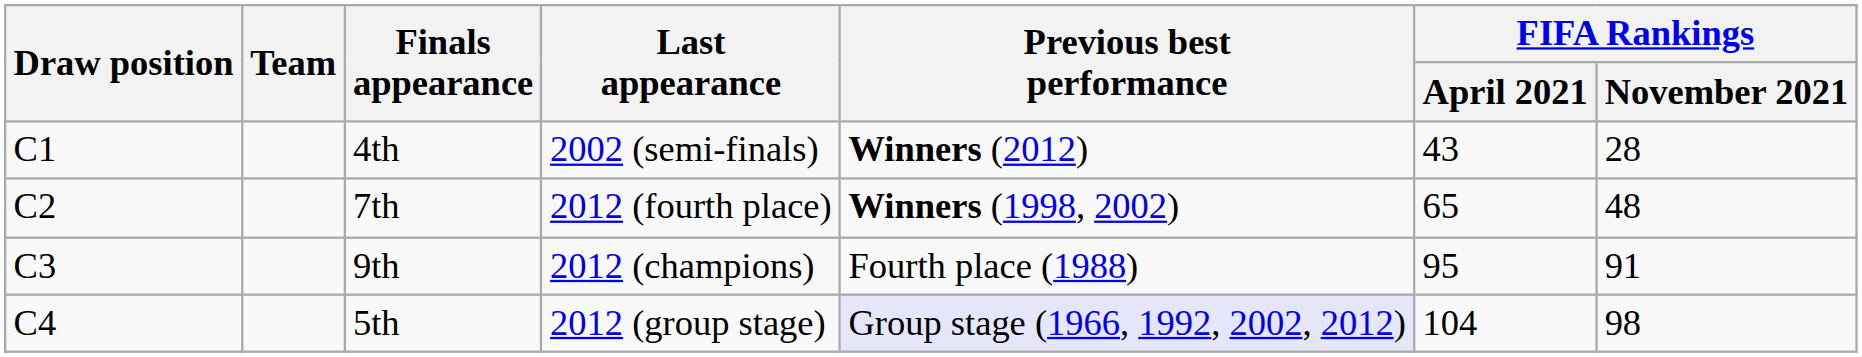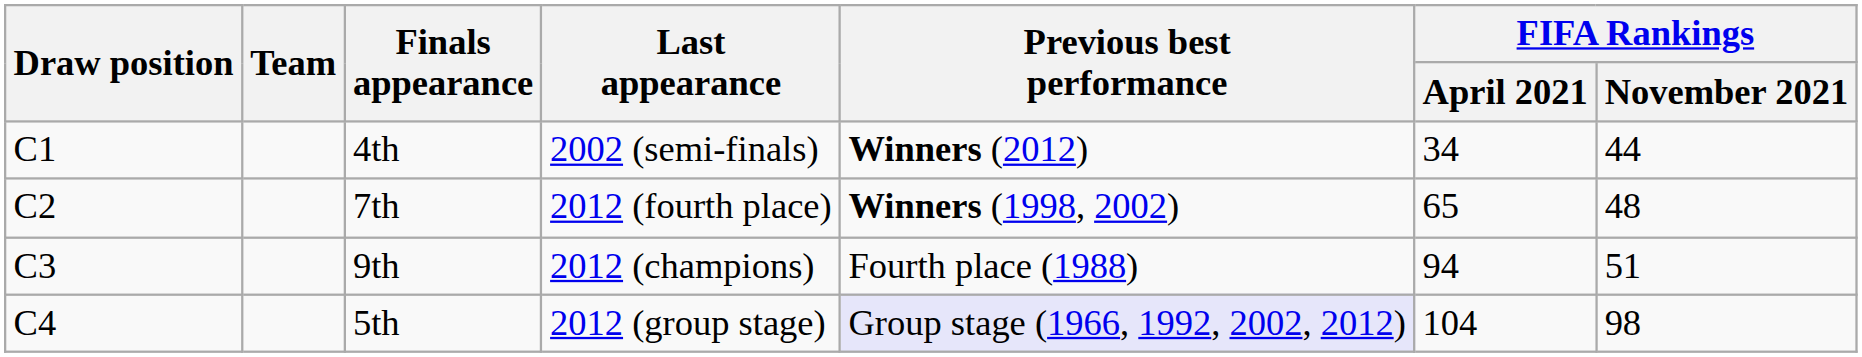4th | FIFA Rankings / April 2021: 43 -> 34
4th | FIFA Rankings / November 2021: 28 -> 44
9th | FIFA Rankings / April 2021: 95 -> 94
9th | FIFA Rankings / November 2021: 91 -> 51
